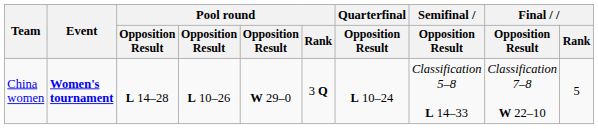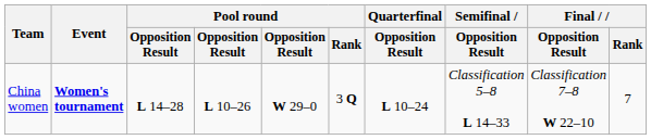China women | Final / Rank: 5 -> 7
